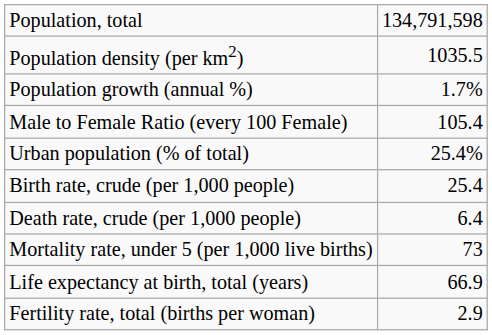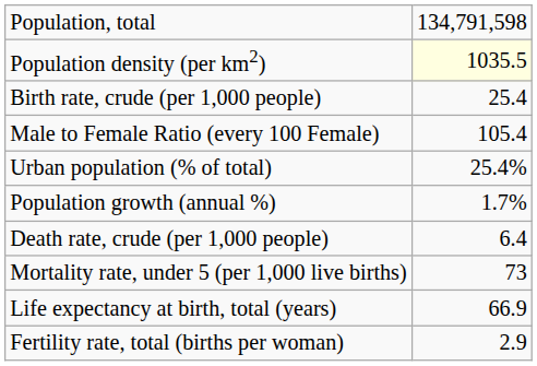Population density (per km2) | column 2: no background -> lightyellow background
rows swapped: Population growth (annual %) <-> Birth rate, crude (per 1,000 people)
